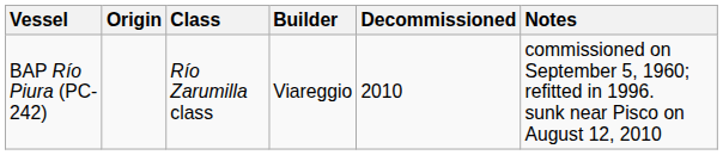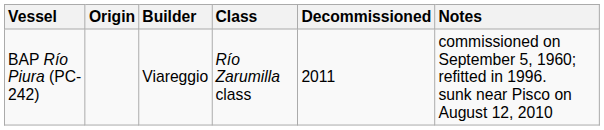columns swapped: Builder <-> Class
BAP Río Piura (PC-242) | Decommissioned: 2010 -> 2011
